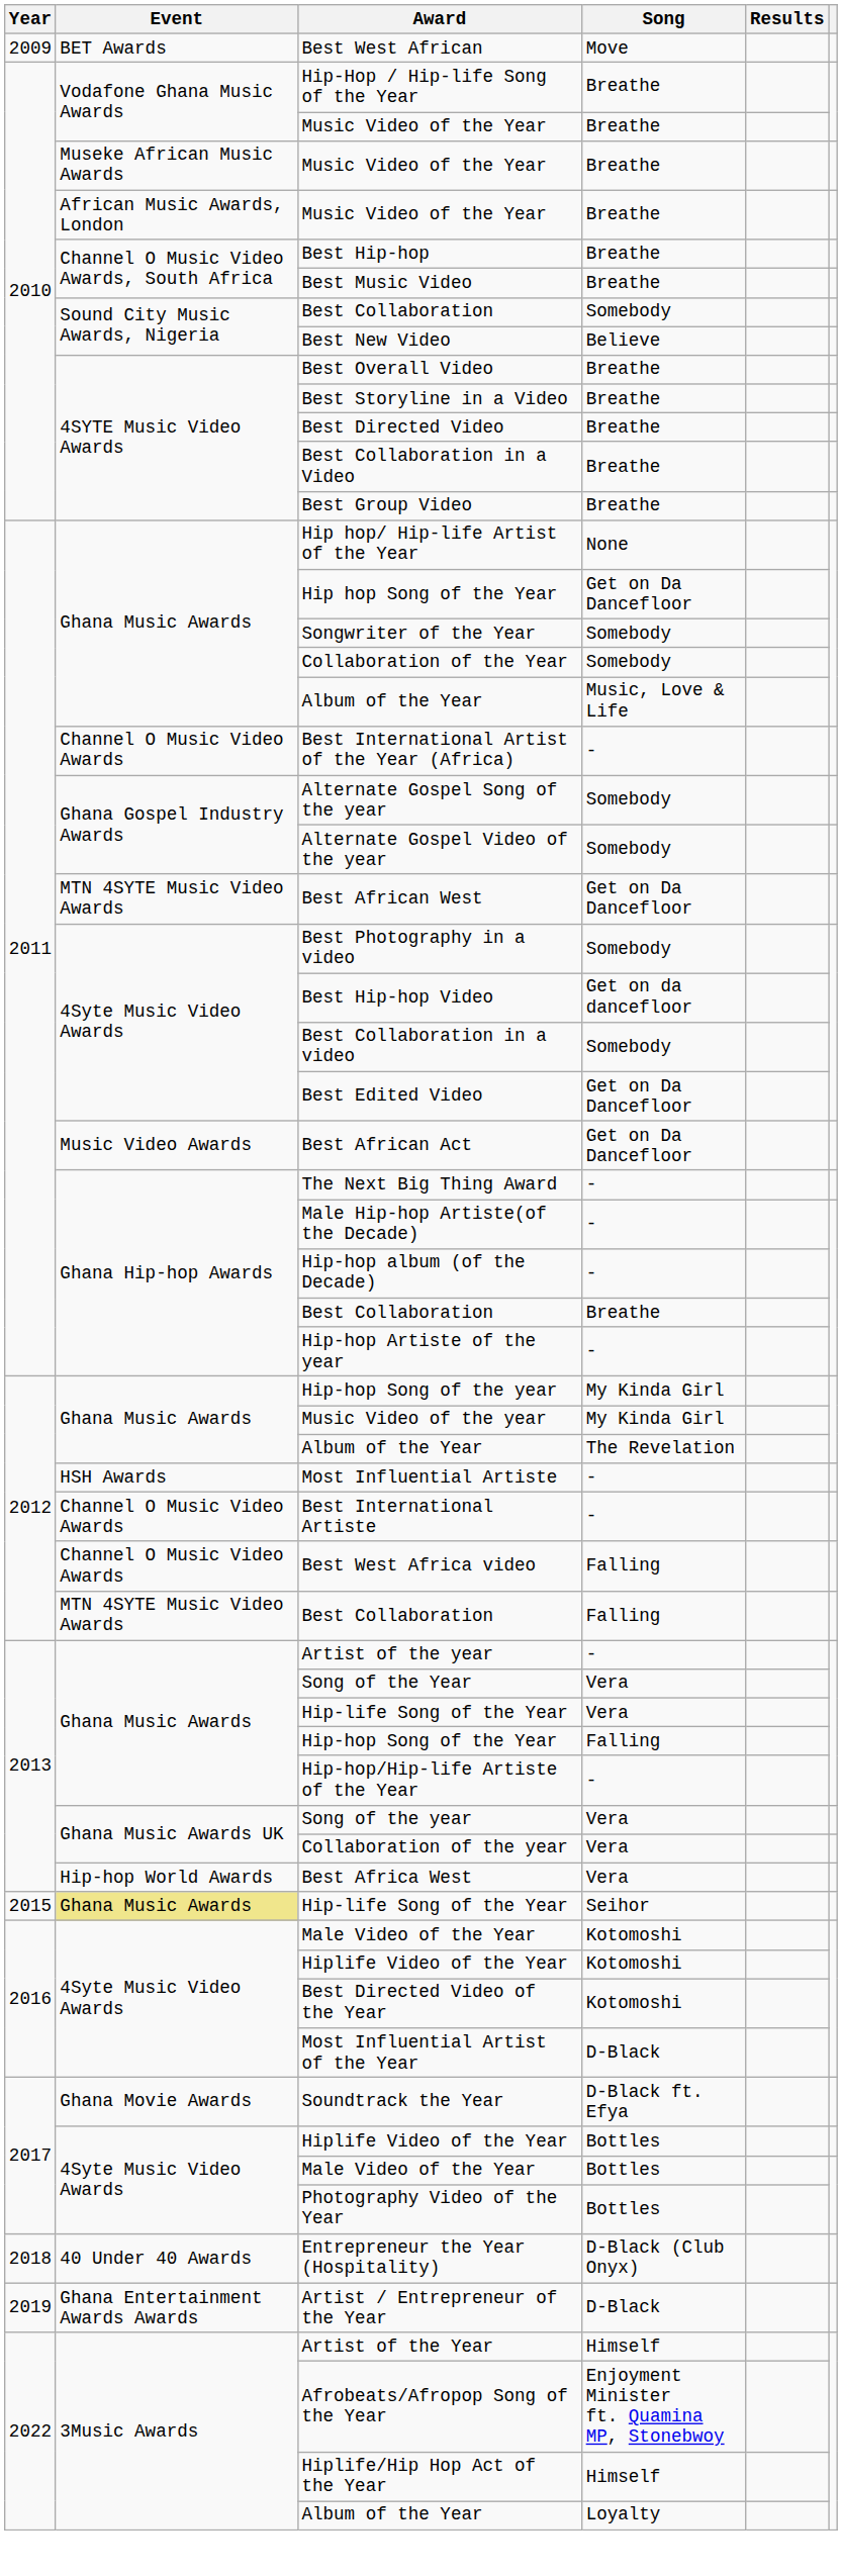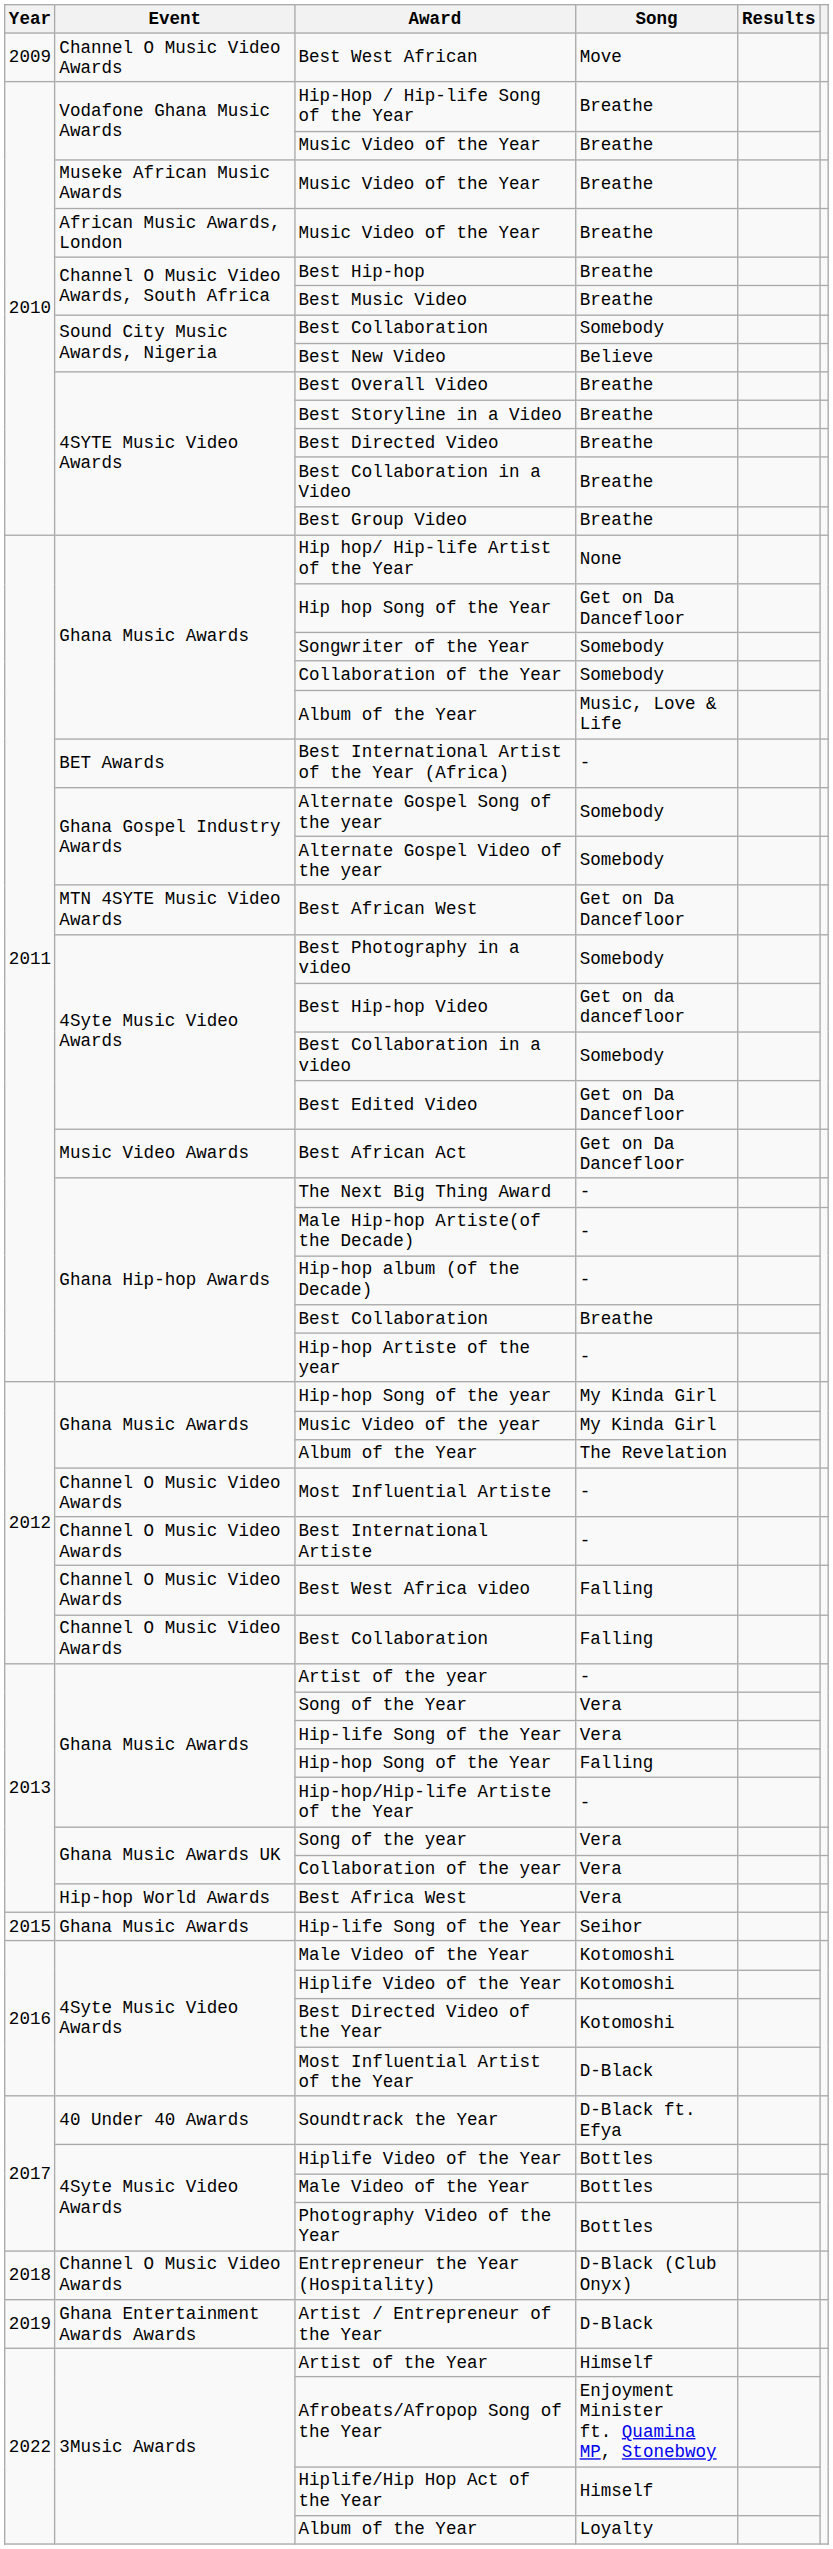Best West African | Event: BET Awards -> Channel O Music Video Awards
Best International Artist of the Year (Africa) | Event: Channel O Music Video Awards -> BET Awards
Most Influential Artiste | Event: HSH Awards -> Channel O Music Video Awards
Best Collaboration / Falling | Event: MTN 4SYTE Music Video Awards -> Channel O Music Video Awards
Hip-life Song of the Year / Seihor | Event: khaki background -> no background
Soundtrack the Year | Event: Ghana Movie Awards -> 40 Under 40 Awards
Entrepreneur the Year (Hospitality) | Event: 40 Under 40 Awards -> Channel O Music Video Awards
